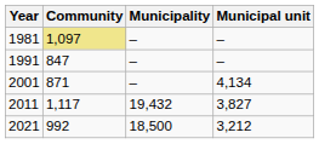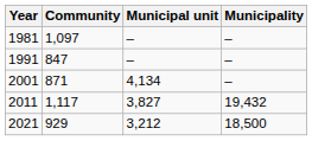columns swapped: Municipal unit <-> Municipality
1981 | Community: khaki background -> no background
2021 | Community: 992 -> 929
